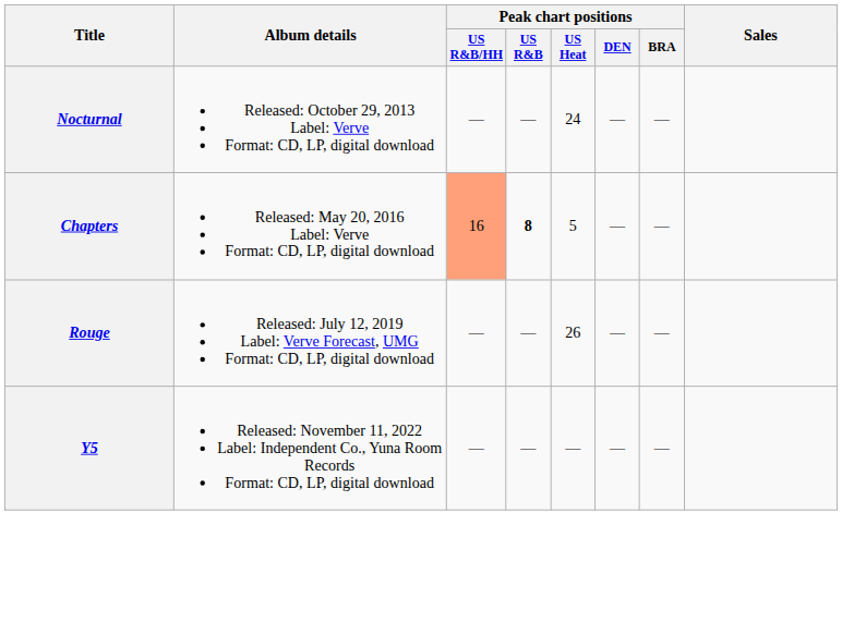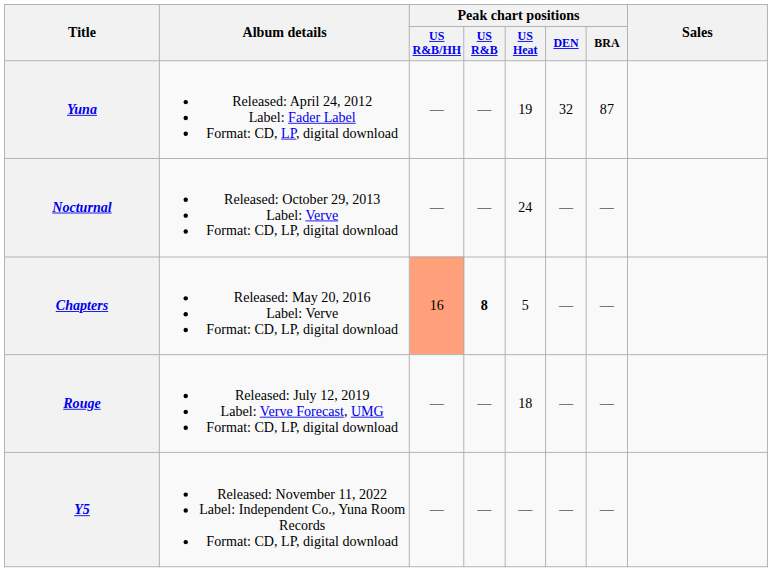+ row: Yuna | Released: April 24, 2012 Label: Fader Label Format: CD, LP, digital download | — | — | 19 | 32 | 87
Rouge | Peak chart positions / US Heat: 26 -> 18
